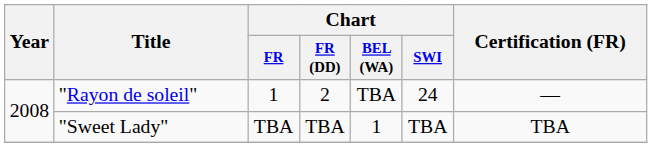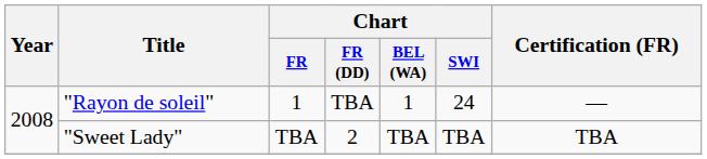"Rayon de soleil" | Chart / FR (DD): 2 -> TBA
"Rayon de soleil" | Chart / BEL (WA): TBA -> 1
"Sweet Lady" | Chart / FR (DD): TBA -> 2
"Sweet Lady" | Chart / BEL (WA): 1 -> TBA
